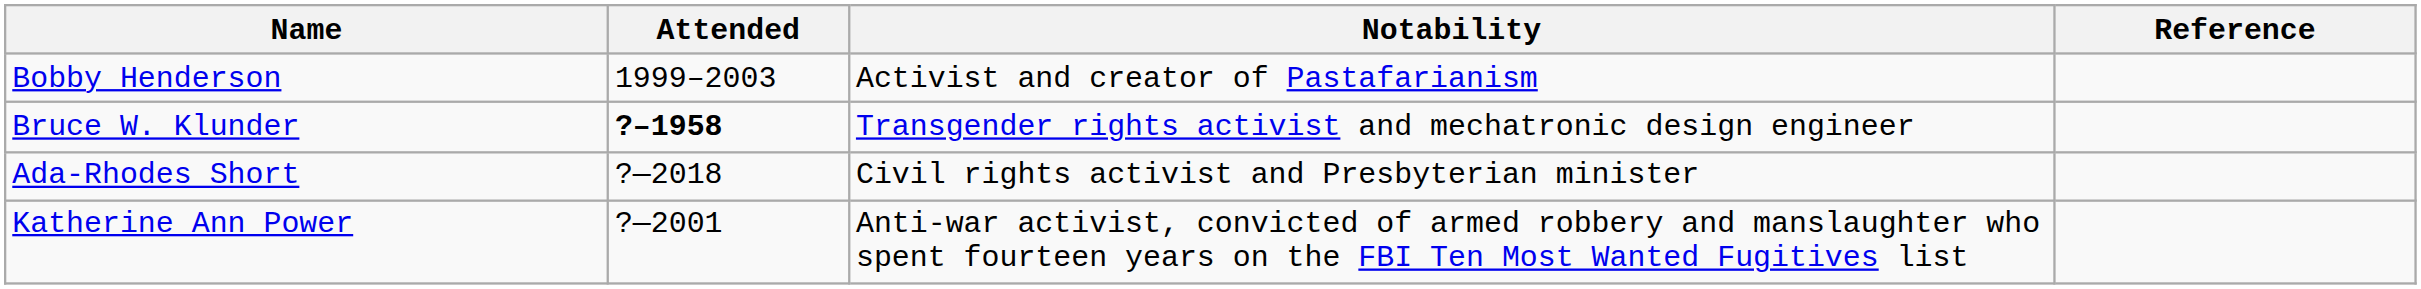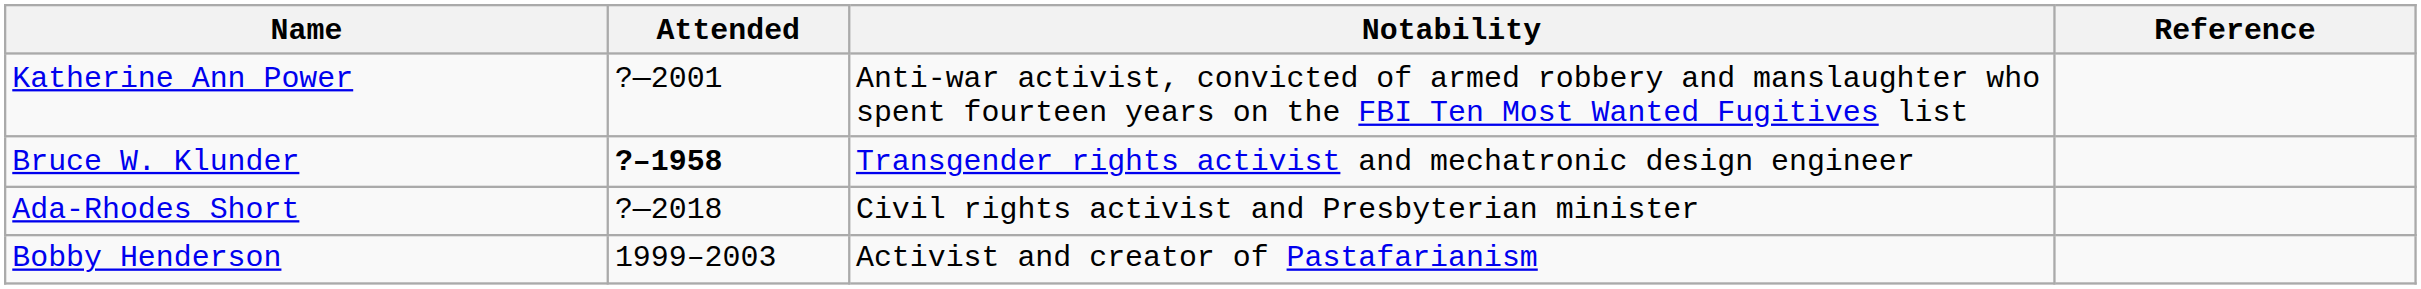rows swapped: Bobby Henderson <-> Katherine Ann Power
